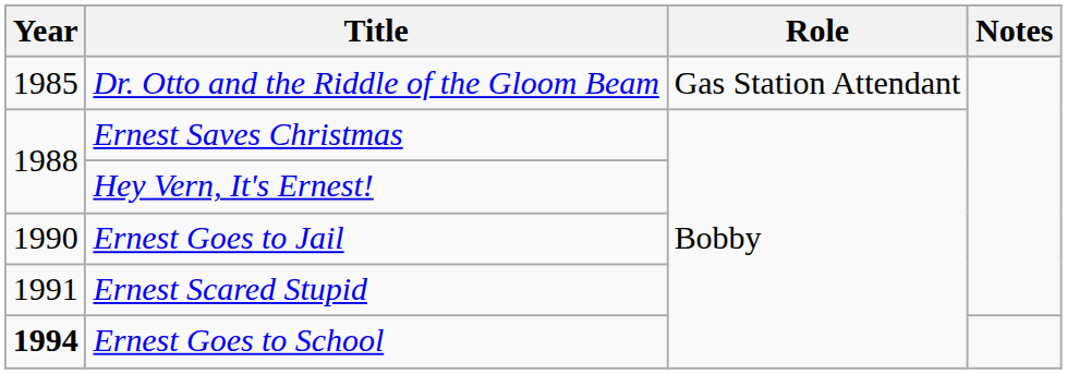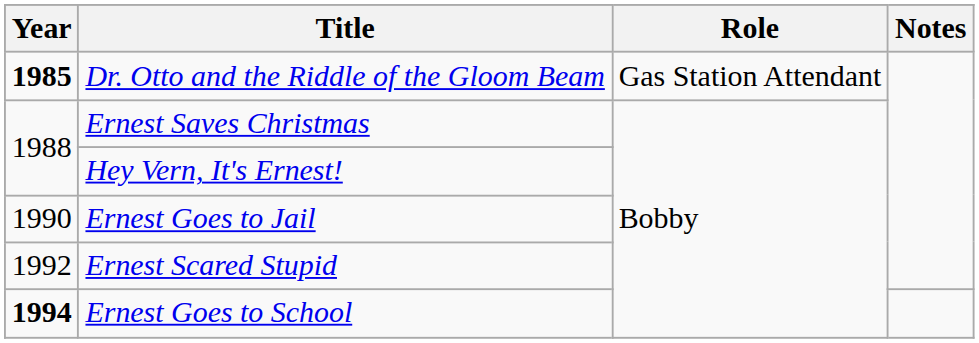Dr. Otto and the Riddle of the Gloom Beam | Year: normal -> bold
Ernest Scared Stupid | Year: 1991 -> 1992
